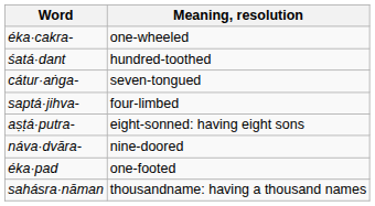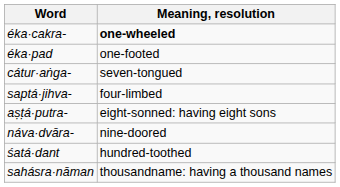éka·cakra- | Meaning, resolution: normal -> bold
rows swapped: éka·pad <-> śatá·dant
